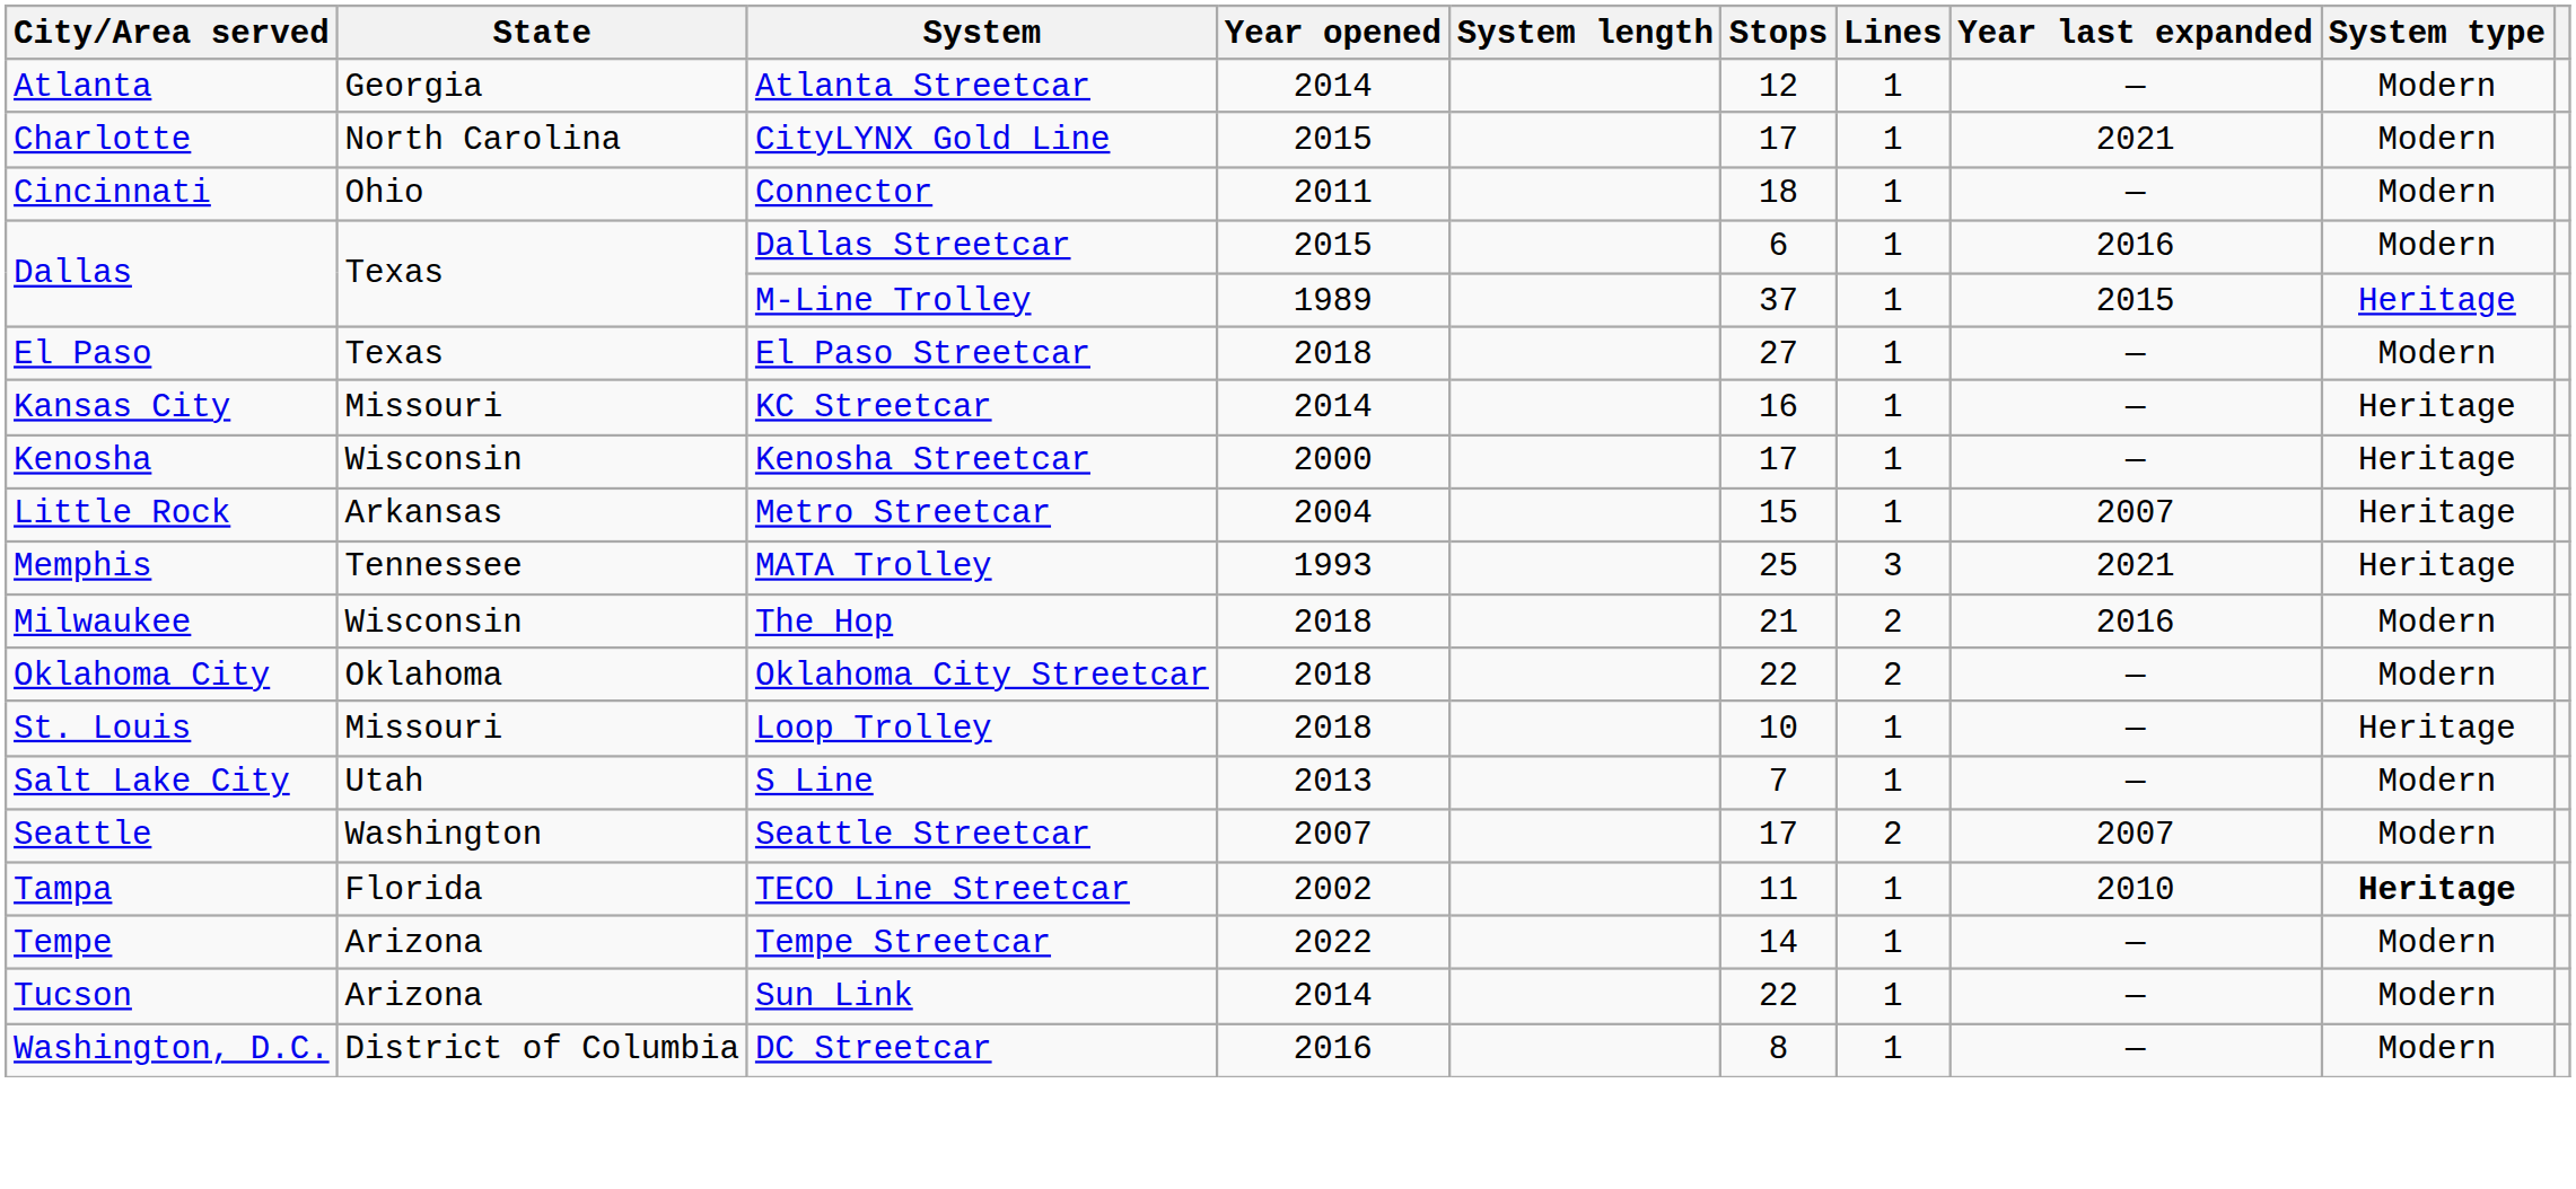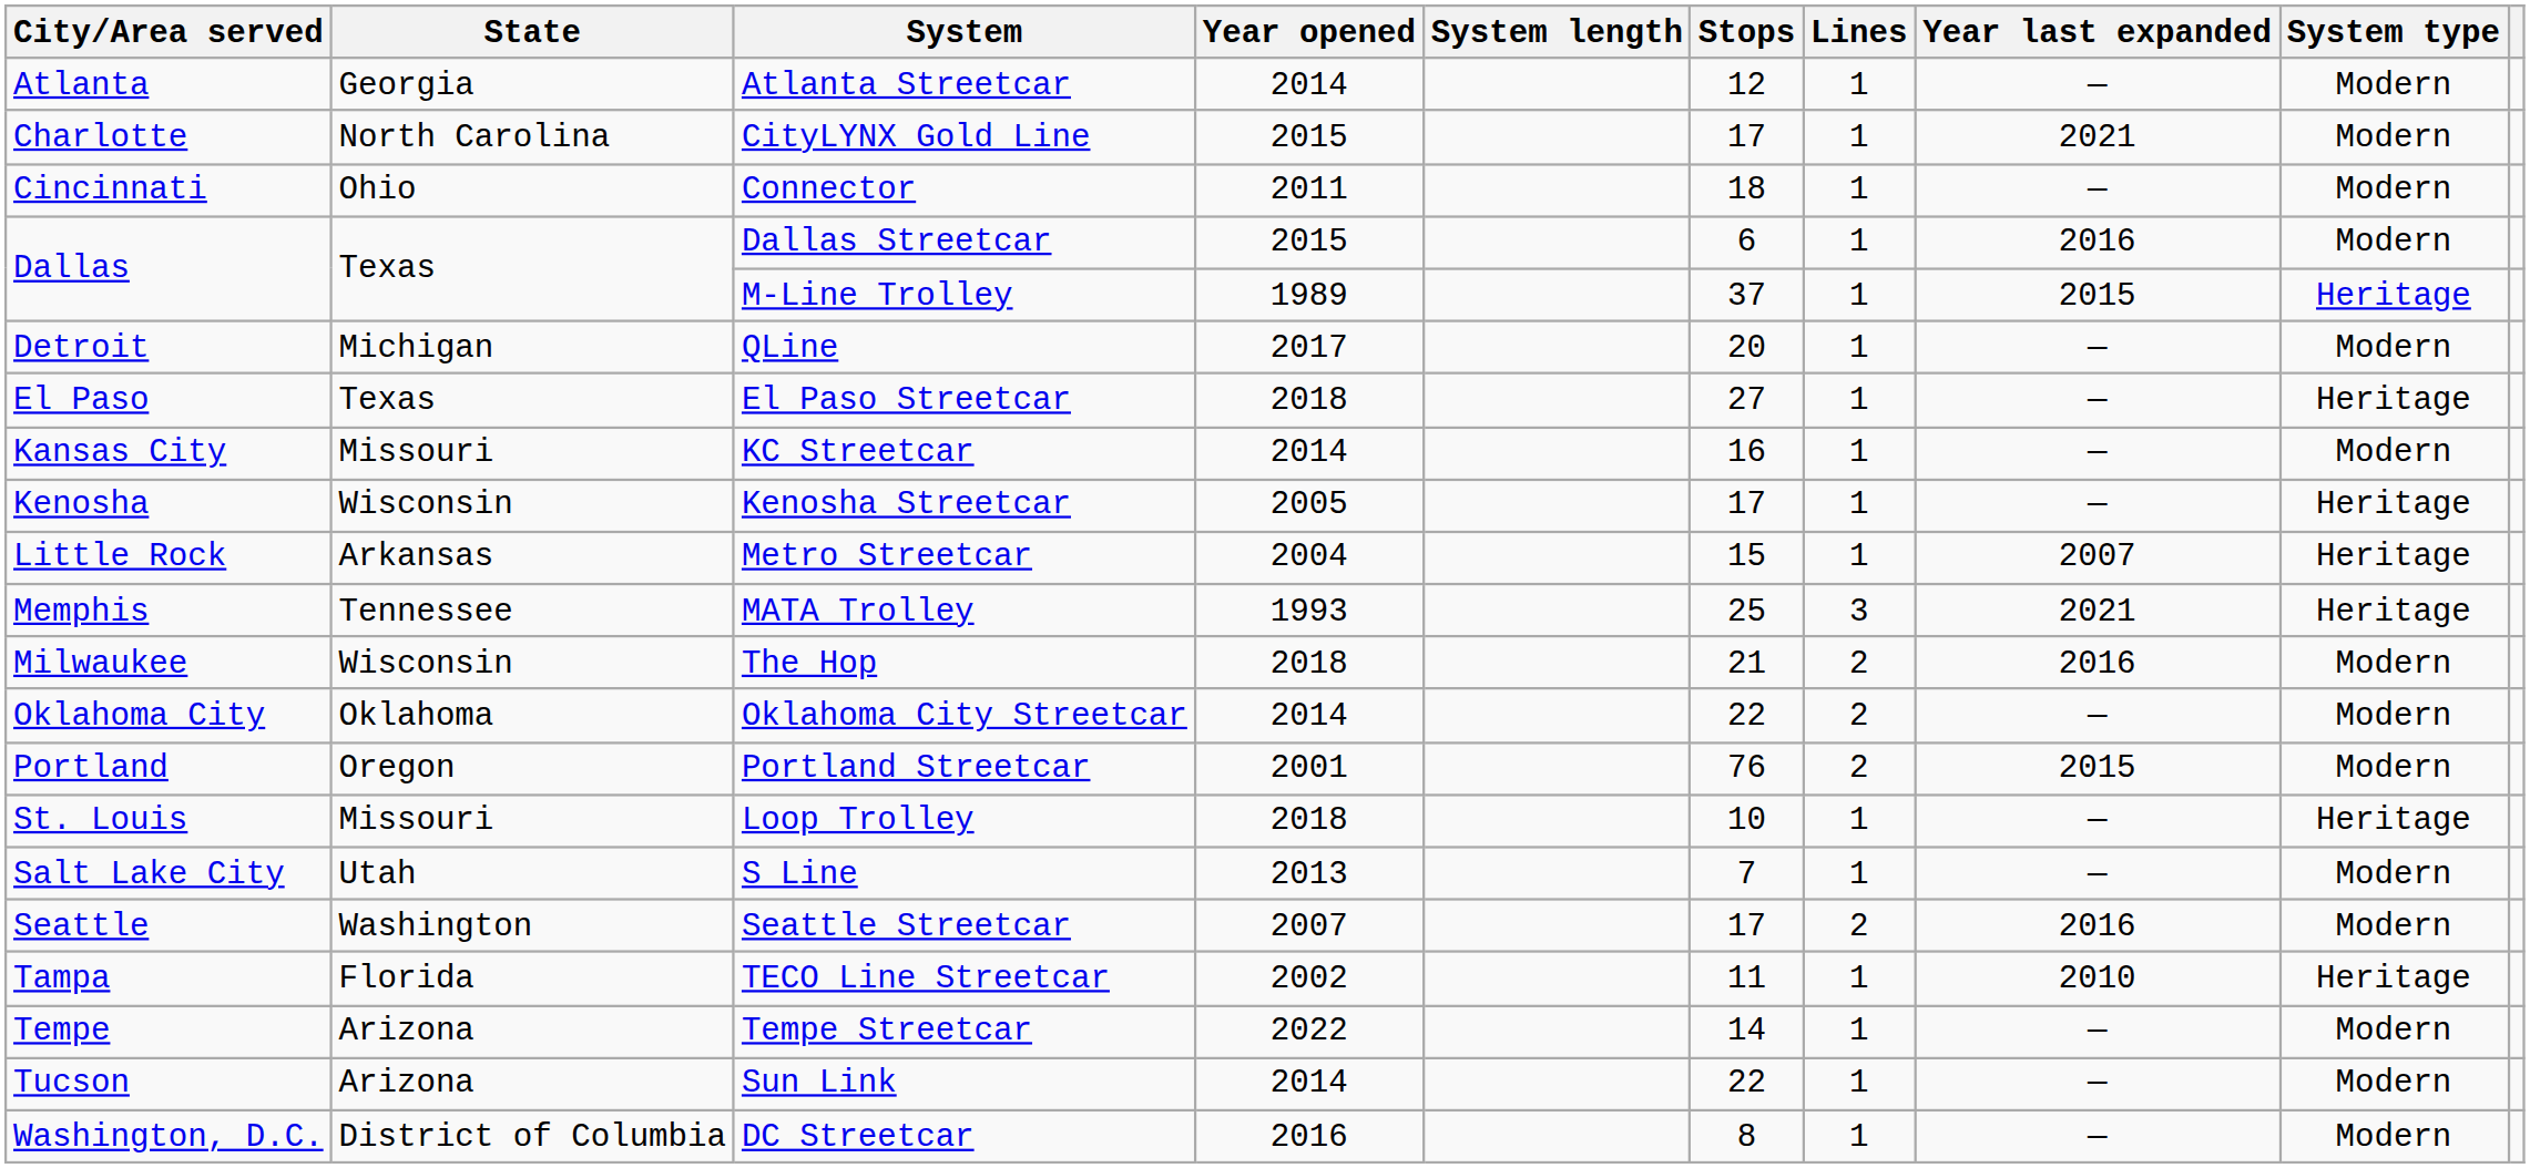+ row: Detroit | Michigan | QLine | 2017 | 20 | 1 | — | Modern
El Paso Streetcar | System type: Modern -> Heritage
KC Streetcar | System type: Heritage -> Modern
Kenosha Streetcar | Year opened: 2000 -> 2005
Oklahoma City Streetcar | Year opened: 2018 -> 2014
+ row: Portland | Oregon | Portland Streetcar | 2001 | 76 | 2 | 2015 | Modern
Seattle Streetcar | Year last expanded: 2007 -> 2016
TECO Line Streetcar | System type: bold -> normal
